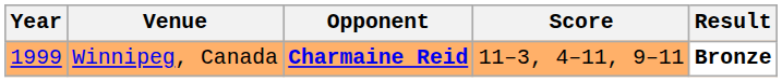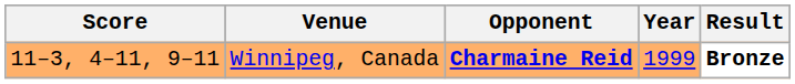columns swapped: Year <-> Score
